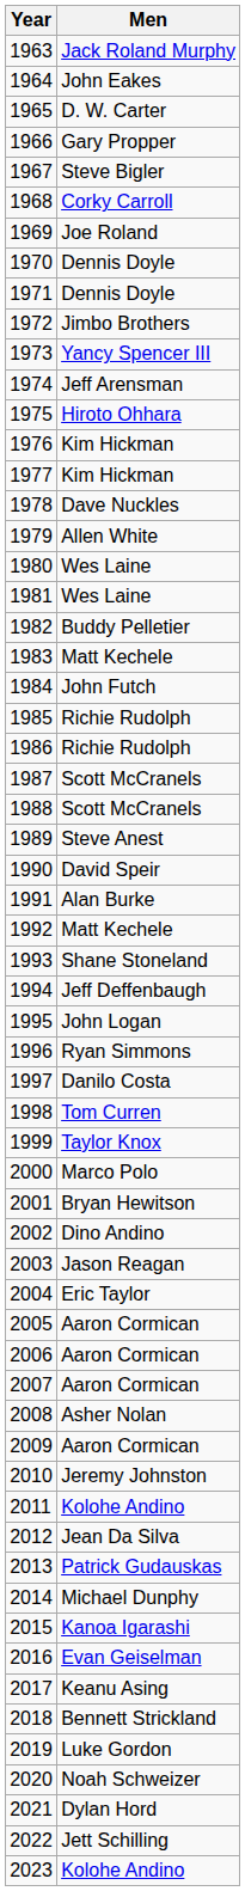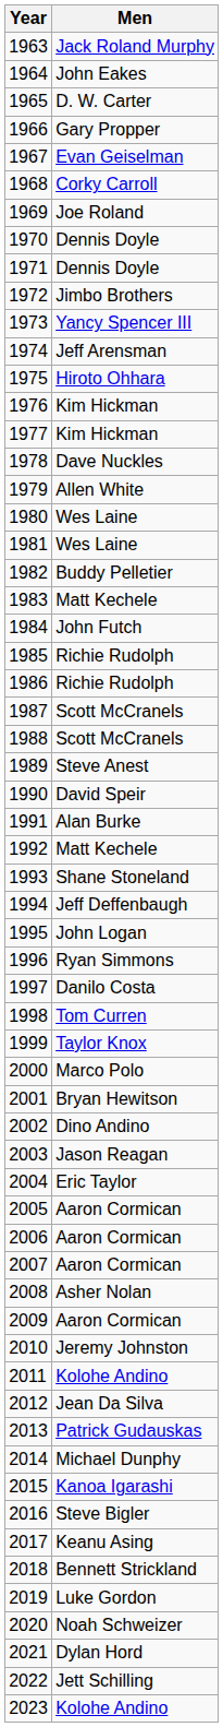1967 | Men: Steve Bigler -> Evan Geiselman
2016 | Men: Evan Geiselman -> Steve Bigler
